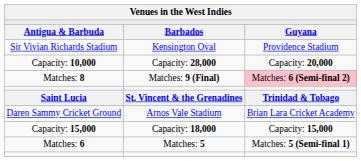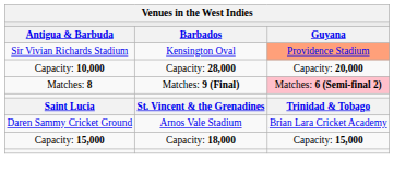Sir Vivian Richards Stadium | column 3: no background -> lightsalmon background
- row: Matches: 6 | Matches: 5 | Matches: 5 (Semi-final 1)
